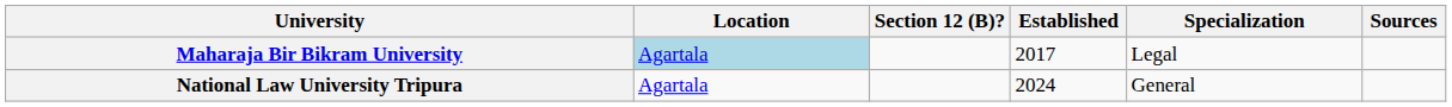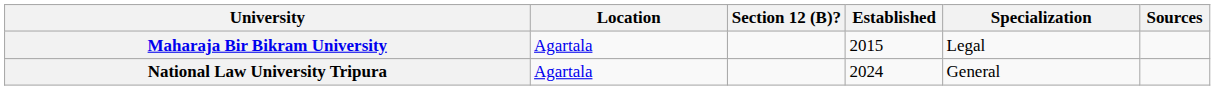Maharaja Bir Bikram University | Location: lightblue background -> no background
Maharaja Bir Bikram University | Established: 2017 -> 2015
